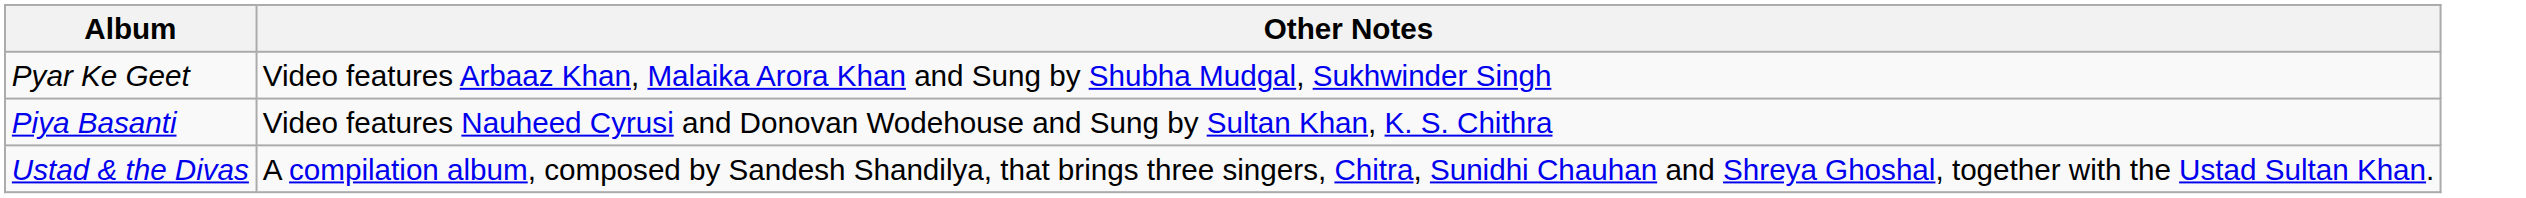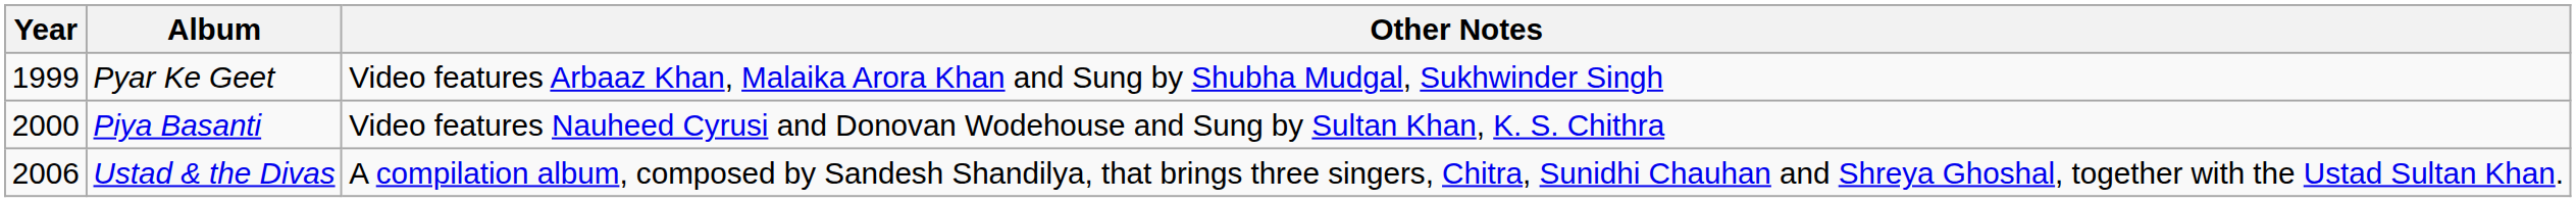+ column: Year | 1999 | 2000 | 2006
